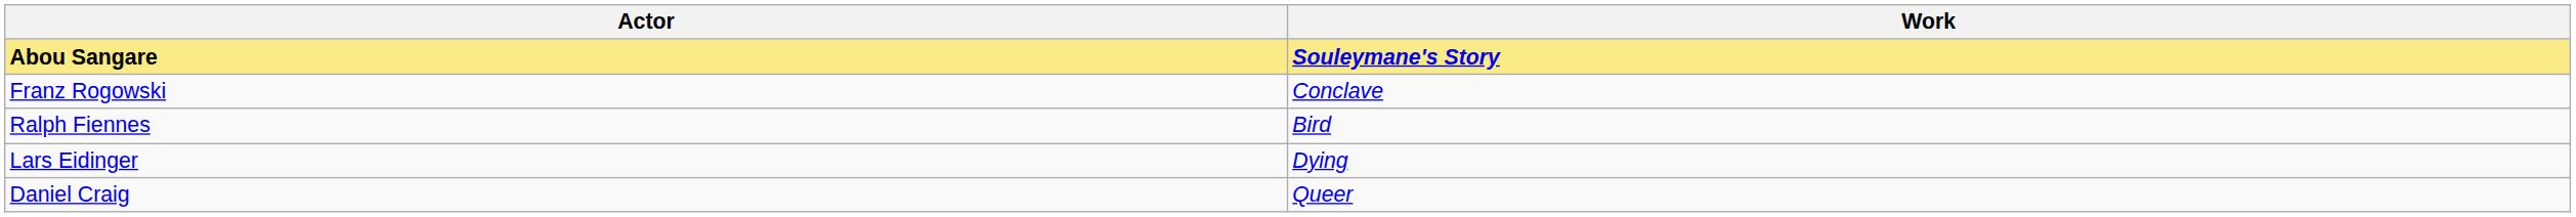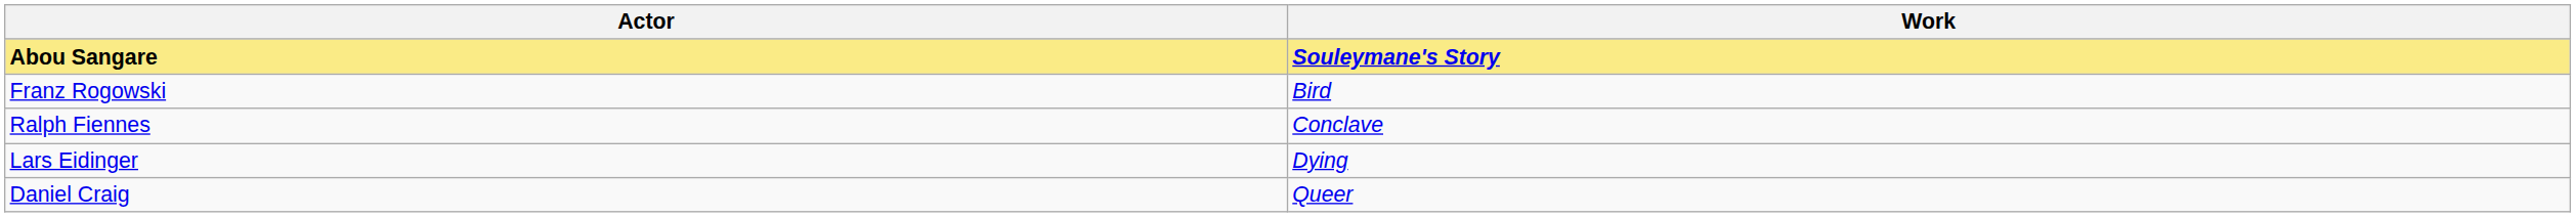Franz Rogowski | Work: Conclave -> Bird
Ralph Fiennes | Work: Bird -> Conclave
